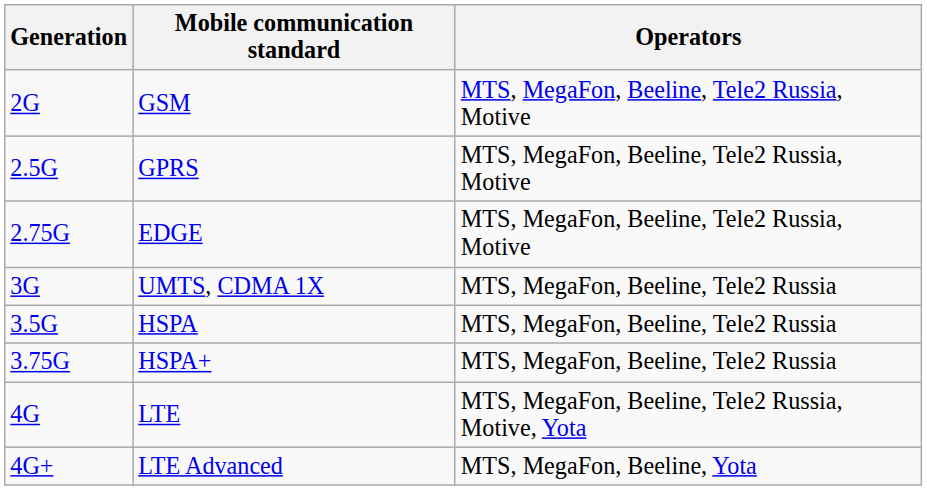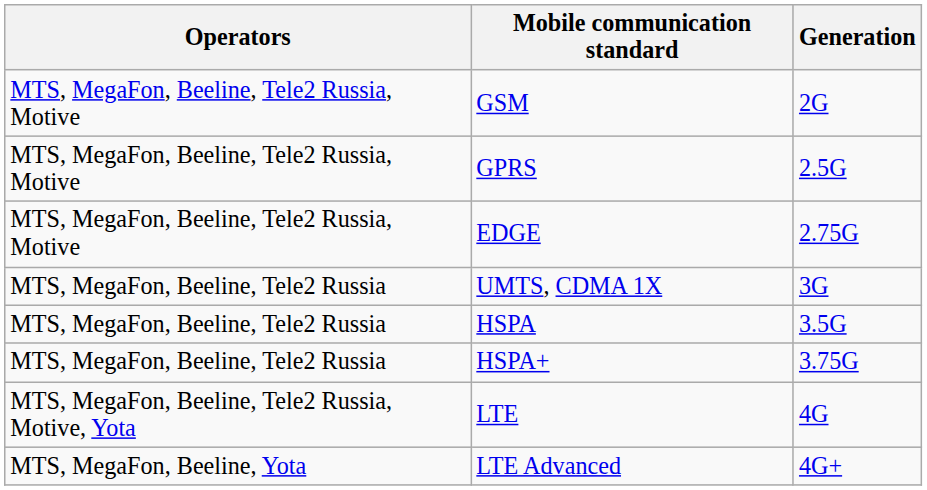columns swapped: Generation <-> Operators
